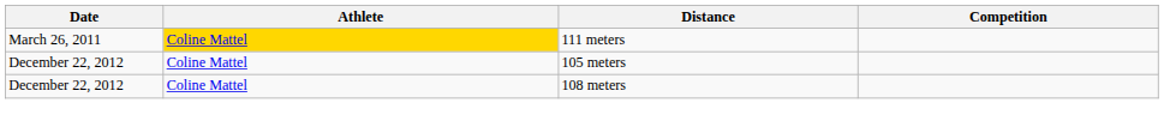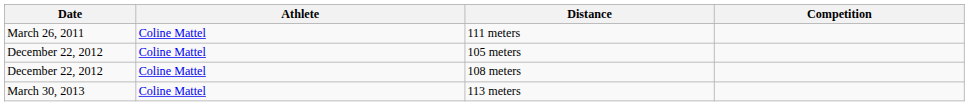111 meters | Athlete: gold background -> no background
+ row: March 30, 2013 | Coline Mattel | 113 meters
